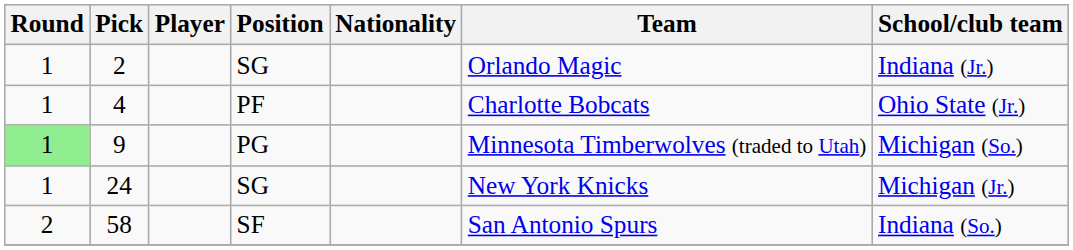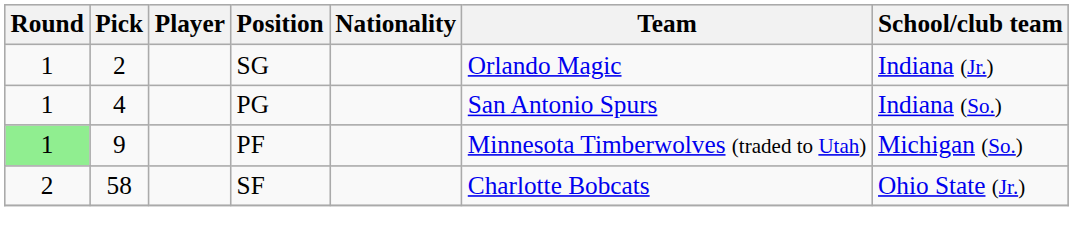4 | Position: PF -> PG
4 | Team: Charlotte Bobcats -> San Antonio Spurs
4 | School/club team: Ohio State (Jr.) -> Indiana (So.)
9 | Position: PG -> PF
- row: 1 | 24 | SG | New York Knicks | Michigan (Jr.)
58 | Team: San Antonio Spurs -> Charlotte Bobcats
58 | School/club team: Indiana (So.) -> Ohio State (Jr.)
